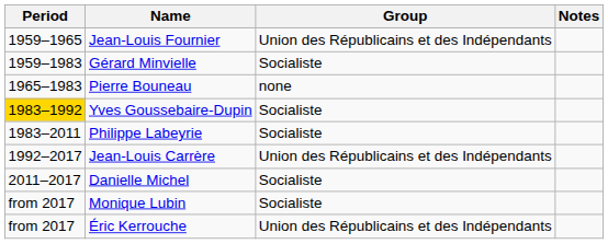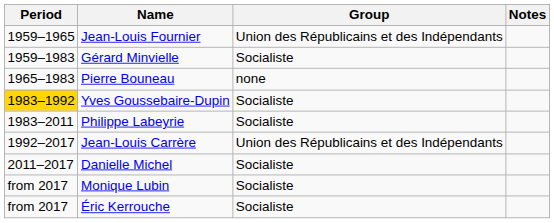Éric Kerrouche | Group: Union des Républicains et des Indépendants -> Socialiste
